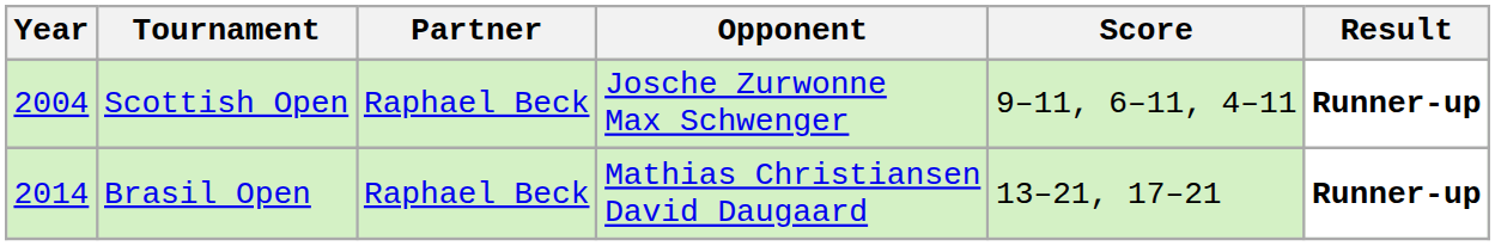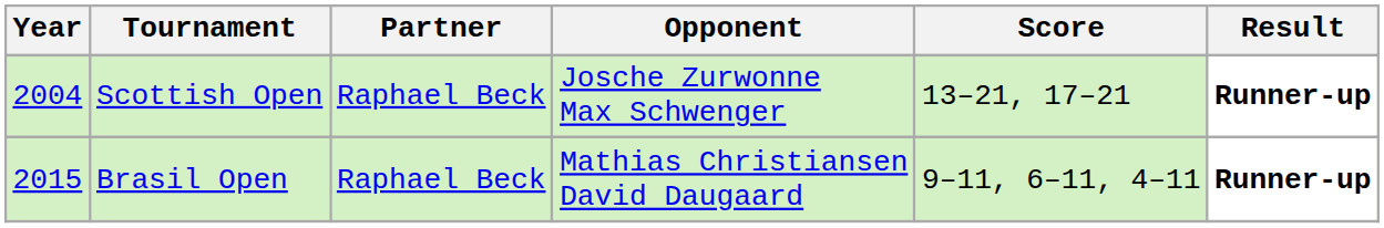Scottish Open | Score: 9–11, 6–11, 4–11 -> 13–21, 17–21
Brasil Open | Year: 2014 -> 2015
Brasil Open | Score: 13–21, 17–21 -> 9–11, 6–11, 4–11
